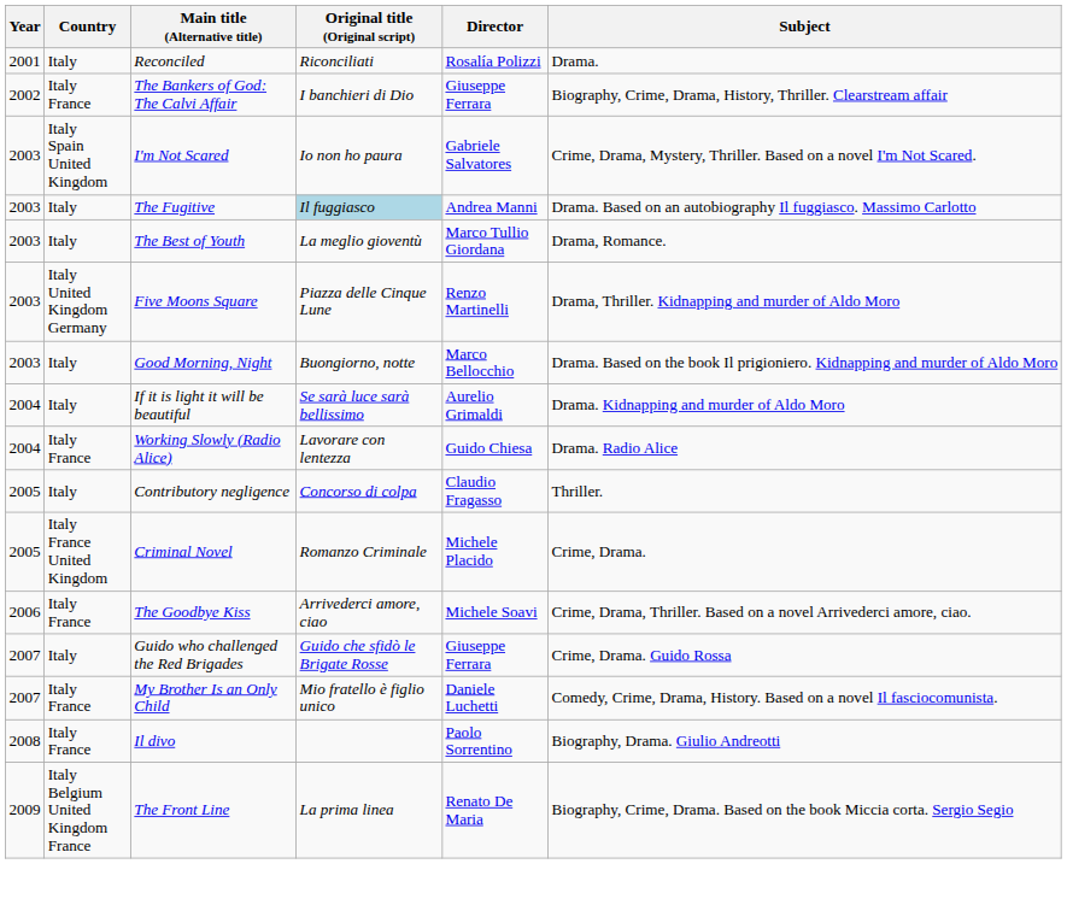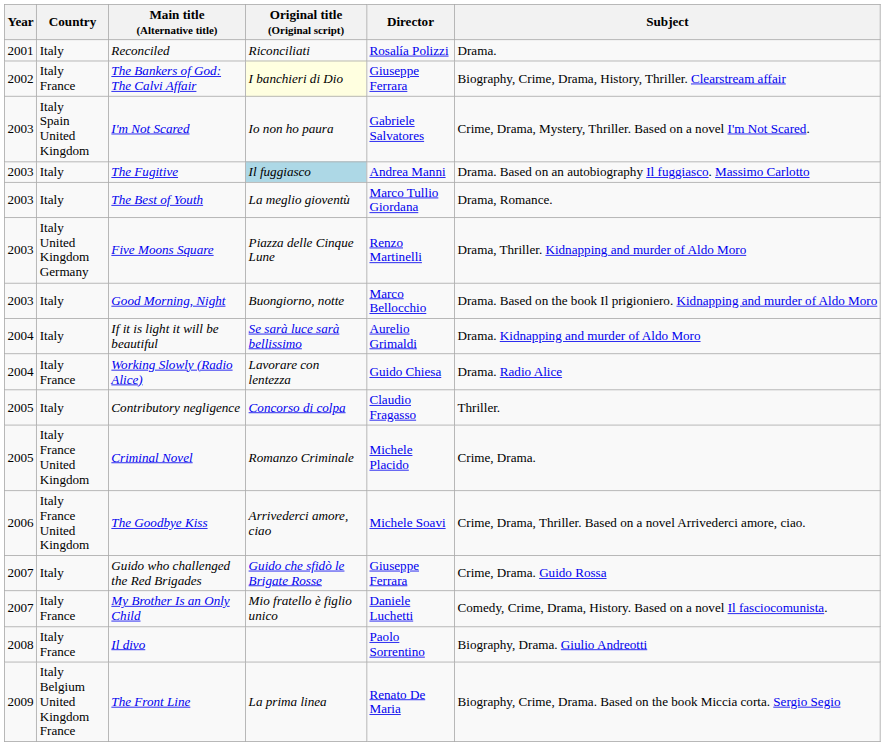The Bankers of God: The Calvi Affair | Original title (Original script): no background -> lightyellow background
The Goodbye Kiss | Country: Italy France -> Italy France United Kingdom
